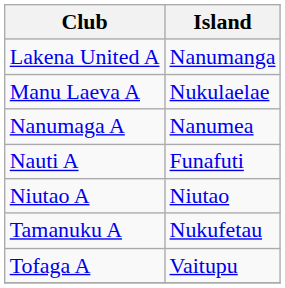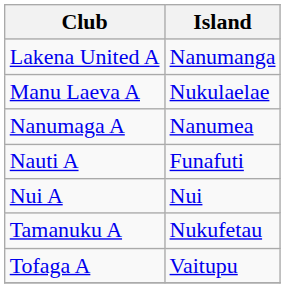- row: Niutao A | Niutao
+ row: Nui A | Nui
